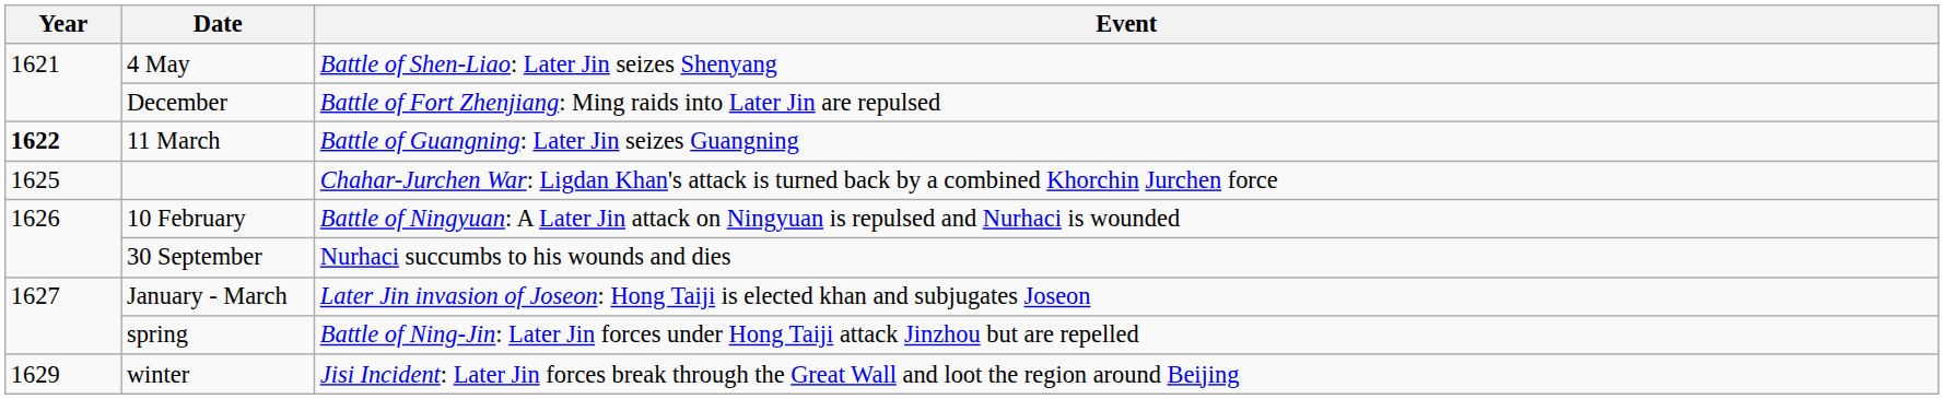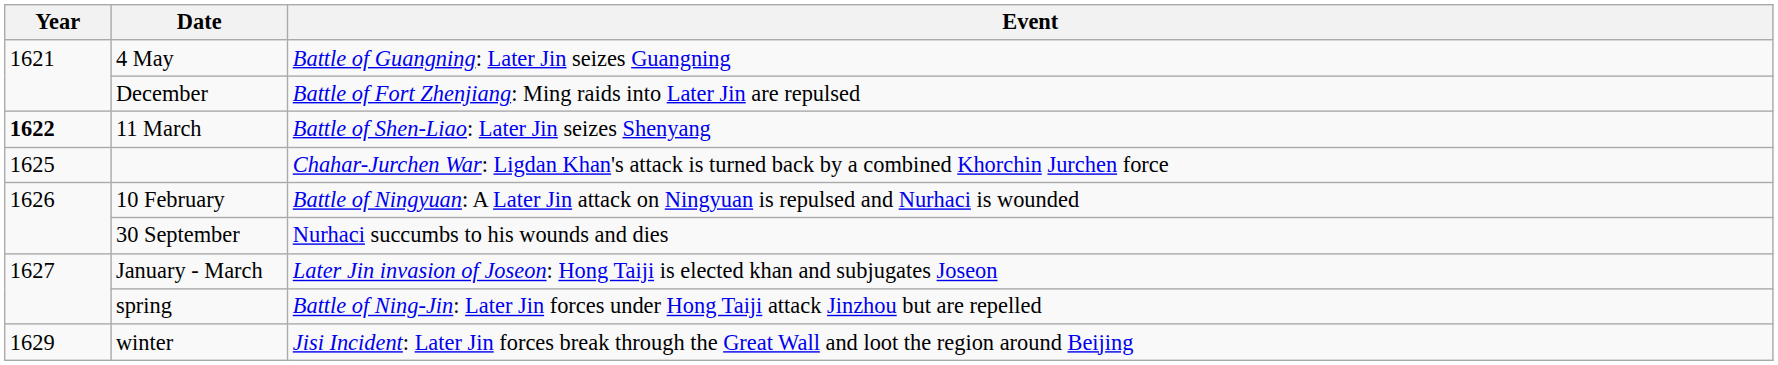4 May | Event: Battle of Shen-Liao: Later Jin seizes Shenyang -> Battle of Guangning: Later Jin seizes Guangning
11 March | Event: Battle of Guangning: Later Jin seizes Guangning -> Battle of Shen-Liao: Later Jin seizes Shenyang
